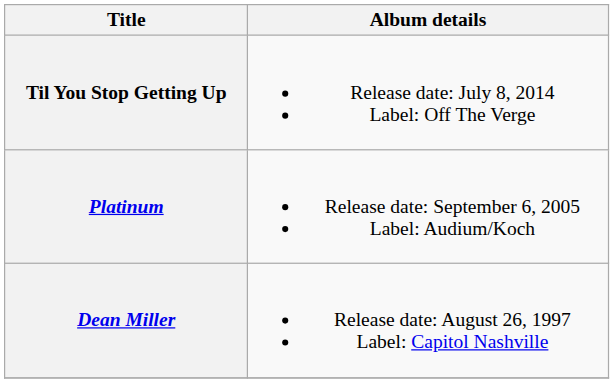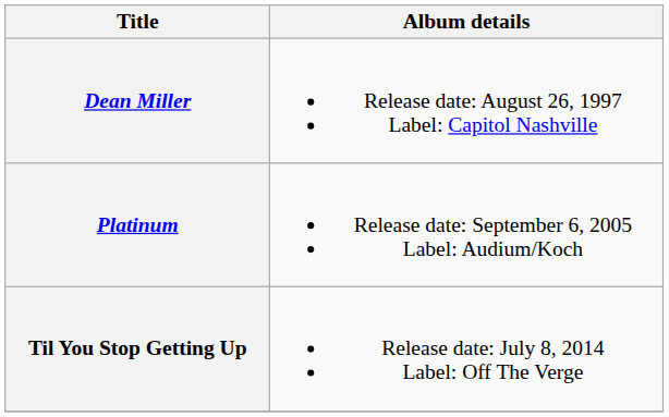rows swapped: Dean Miller <-> Til You Stop Getting Up
